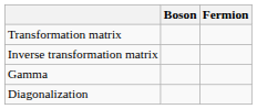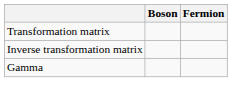- row: Diagonalization
